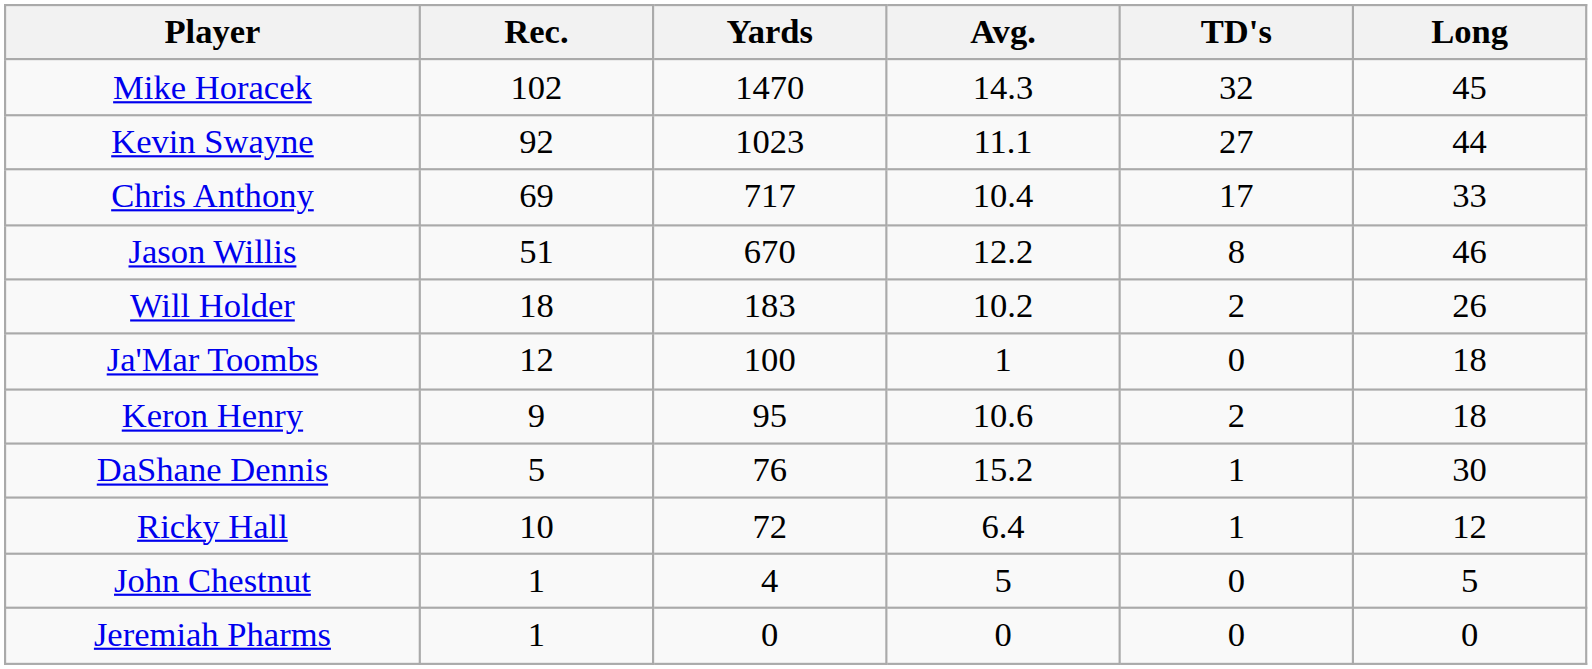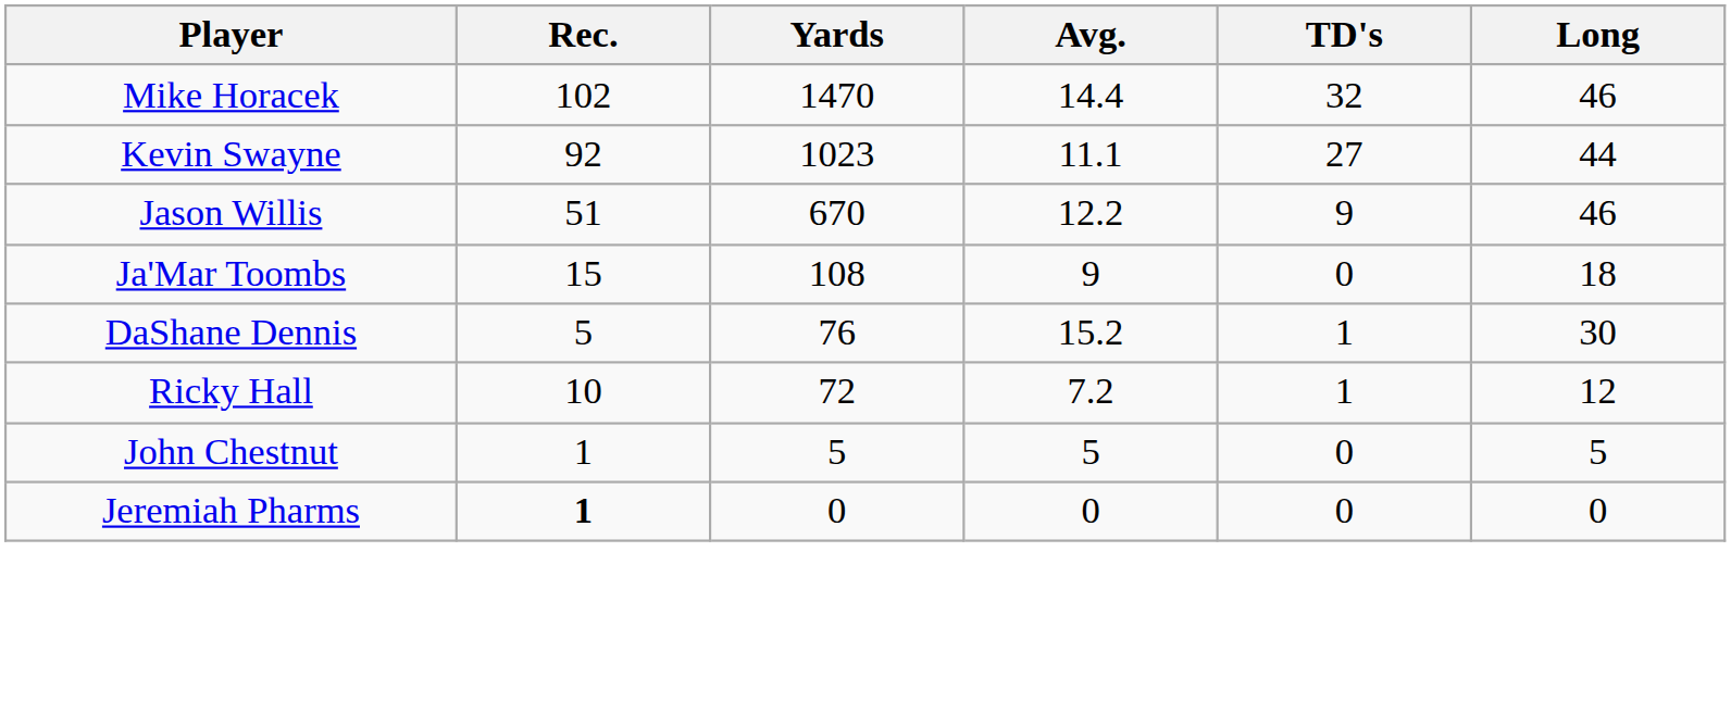Mike Horacek | Avg.: 14.3 -> 14.4
Mike Horacek | Long: 45 -> 46
- row: Chris Anthony | 69 | 717 | 10.4 | 17 | 33
Jason Willis | TD's: 8 -> 9
- row: Will Holder | 18 | 183 | 10.2 | 2 | 26
Ja'Mar Toombs | Rec.: 12 -> 15
Ja'Mar Toombs | Yards: 100 -> 108
Ja'Mar Toombs | Avg.: 1 -> 9
- row: Keron Henry | 9 | 95 | 10.6 | 2 | 18
Ricky Hall | Avg.: 6.4 -> 7.2
John Chestnut | Yards: 4 -> 5
Jeremiah Pharms | Rec.: normal -> bold
